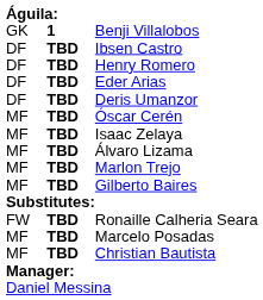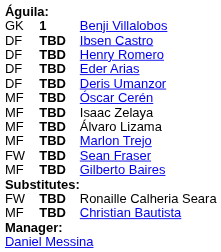+ row: FW | TBD | Sean Fraser
- row: MF | TBD | Marcelo Posadas
